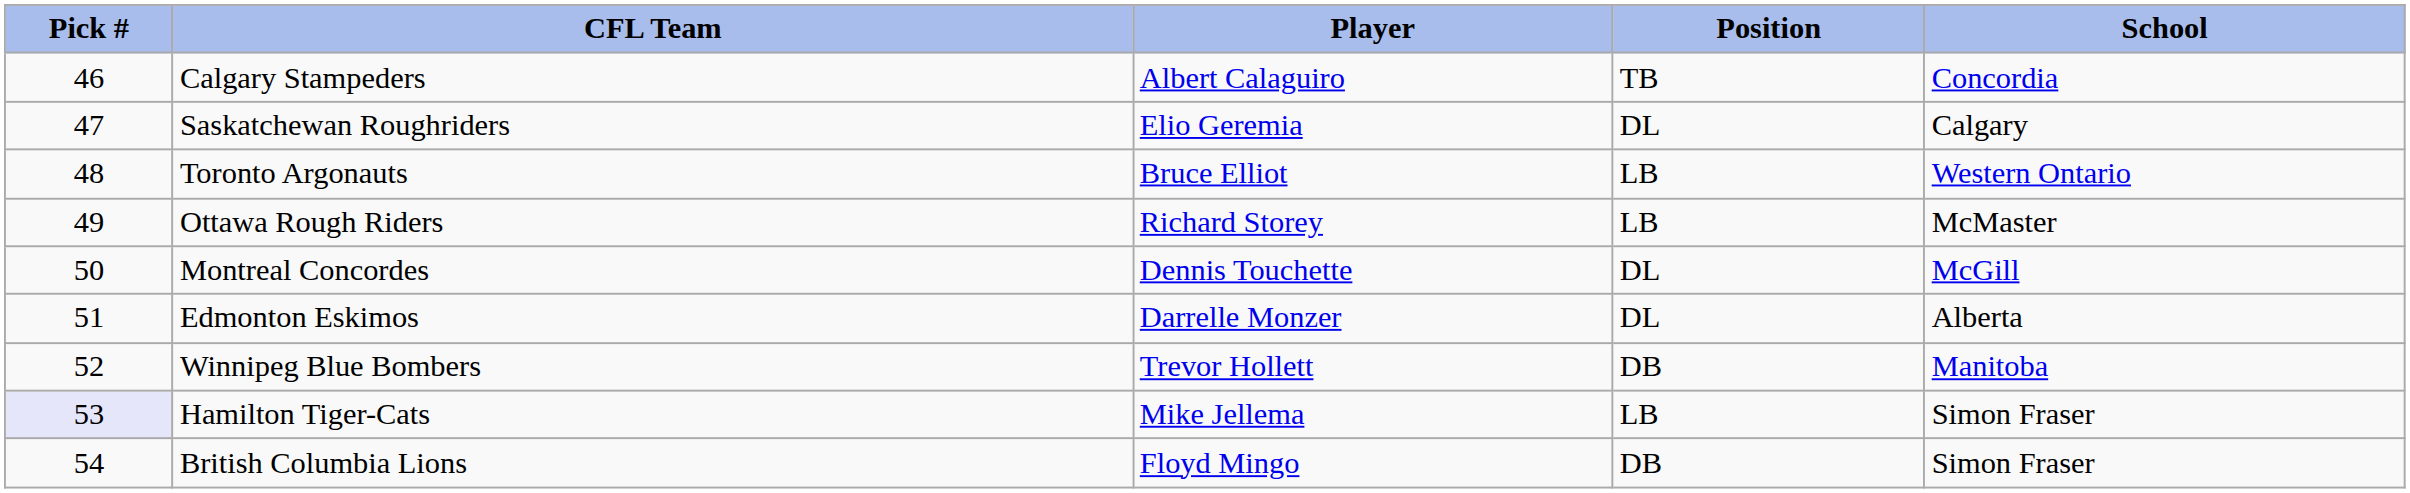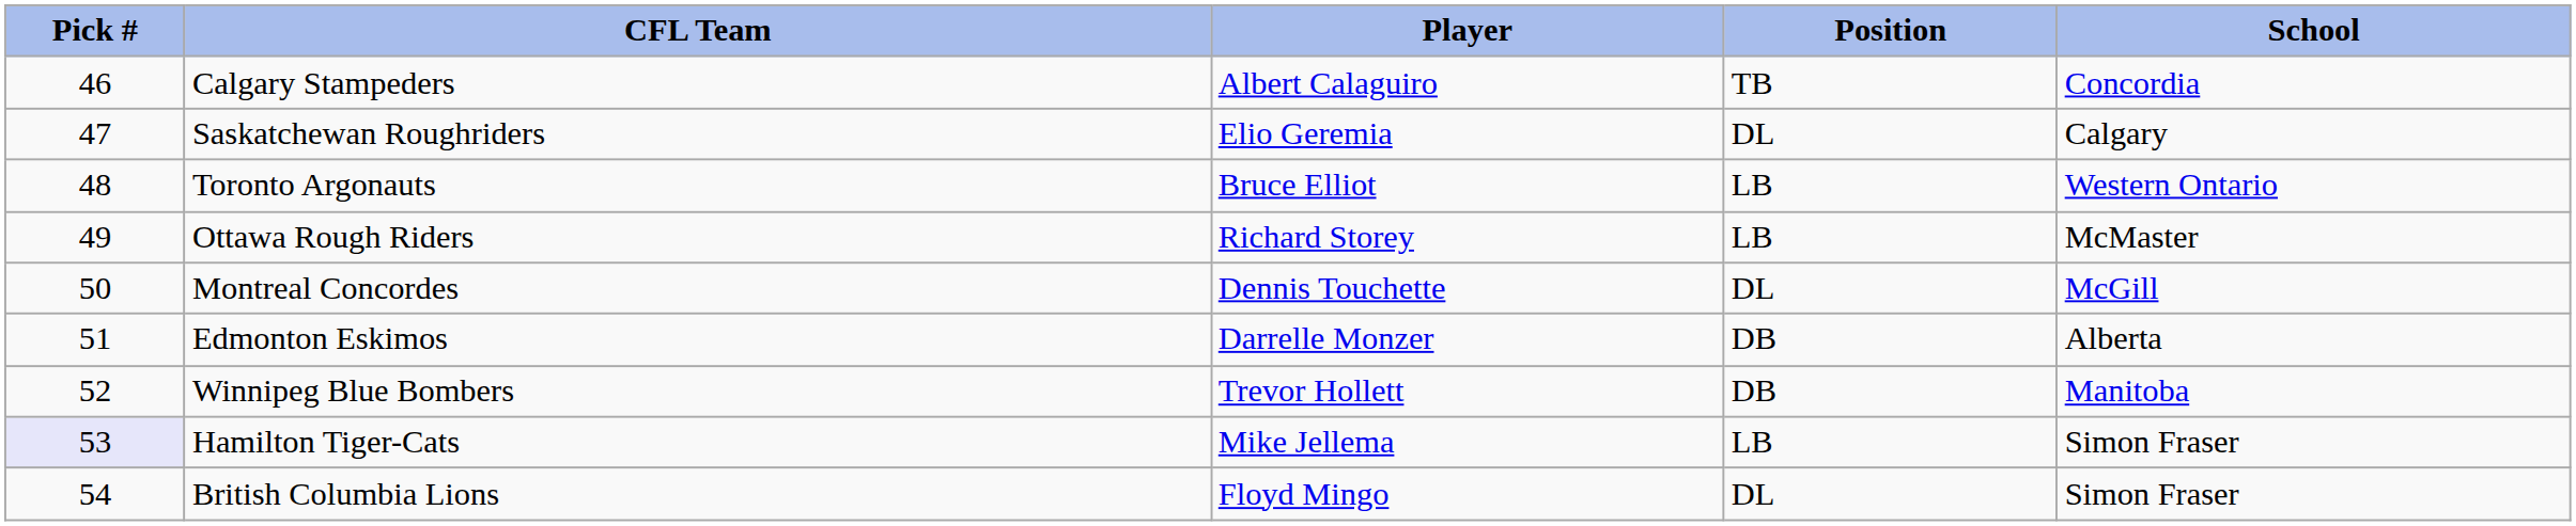Edmonton Eskimos | Position: DL -> DB
British Columbia Lions | Position: DB -> DL
